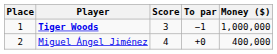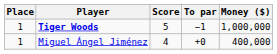Tiger Woods | Score: 3 -> 5
Miguel Ángel Jiménez | Place: 2 -> 1
